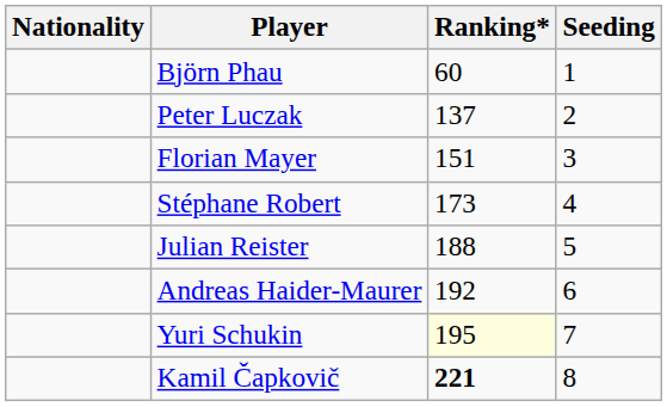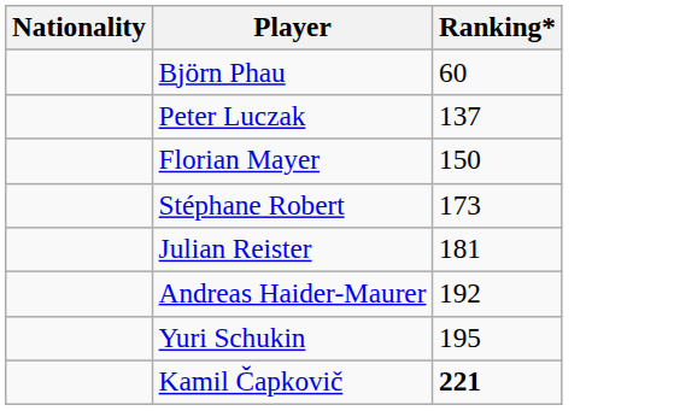- column: Seeding | 1 | 2 | 3 | 4 | 5 | 6 | 7 | 8
Florian Mayer | Ranking*: 151 -> 150
Julian Reister | Ranking*: 188 -> 181
Yuri Schukin | Ranking*: lightyellow background -> no background
